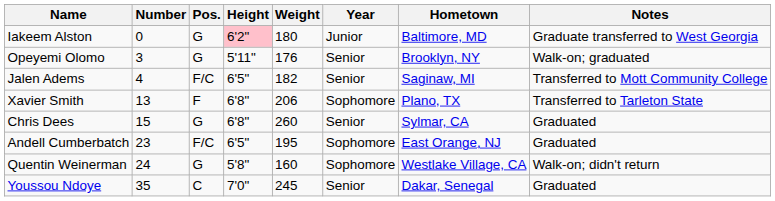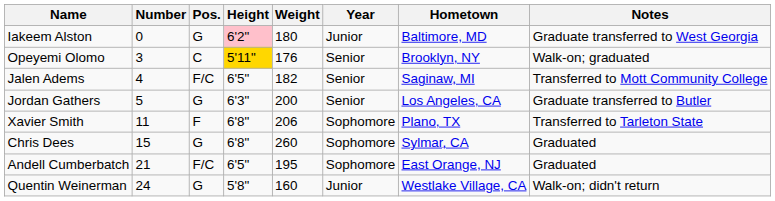Opeyemi Olomo | Pos.: G -> C
Opeyemi Olomo | Height: no background -> gold background
+ row: Jordan Gathers | 5 | G | 6'3" | 200 | Senior | Los Angeles, CA | Graduate transferred to Butler
Xavier Smith | Number: 13 -> 11
Chris Dees | Year: Senior -> Sophomore
Andell Cumberbatch | Number: 23 -> 21
Quentin Weinerman | Year: Sophomore -> Junior
- row: Youssou Ndoye | 35 | C | 7'0" | 245 | Senior | Dakar, Senegal | Graduated
